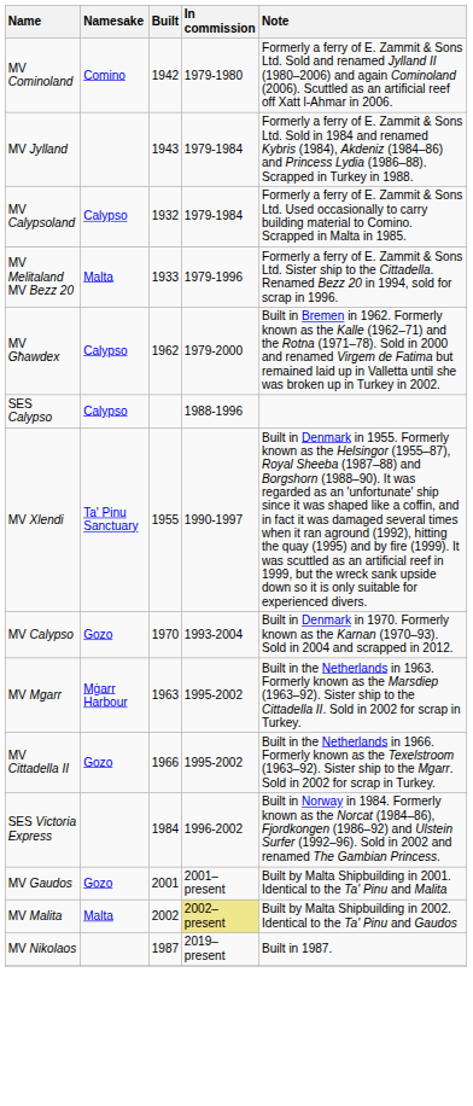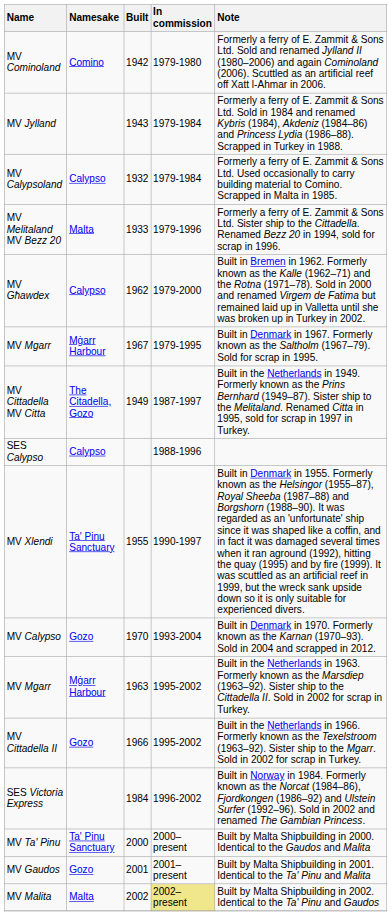+ row: MV Mgarr | Mġarr Harbour | 1967 | 1979-1995 | Built in Denmark in 1967. Formerly known as the Saltholm (1967–79). Sold for scrap in 1995.
+ row: MV Cittadella MV Citta | The Citadella, Gozo | 1949 | 1987-1997 | Built in the Netherlands in 1949. Formerly known as the Prins Bernhard (1949–87). Sister ship to the Melitaland. Renamed Citta in 1995, sold for scrap in 1997 in Turkey.
+ row: MV Ta' Pinu | Ta' Pinu Sanctuary | 2000 | 2000–present | Built by Malta Shipbuilding in 2000. Identical to the Gaudos and Malita
- row: MV Nikolaos | 1987 | 2019–present | Built in 1987.
